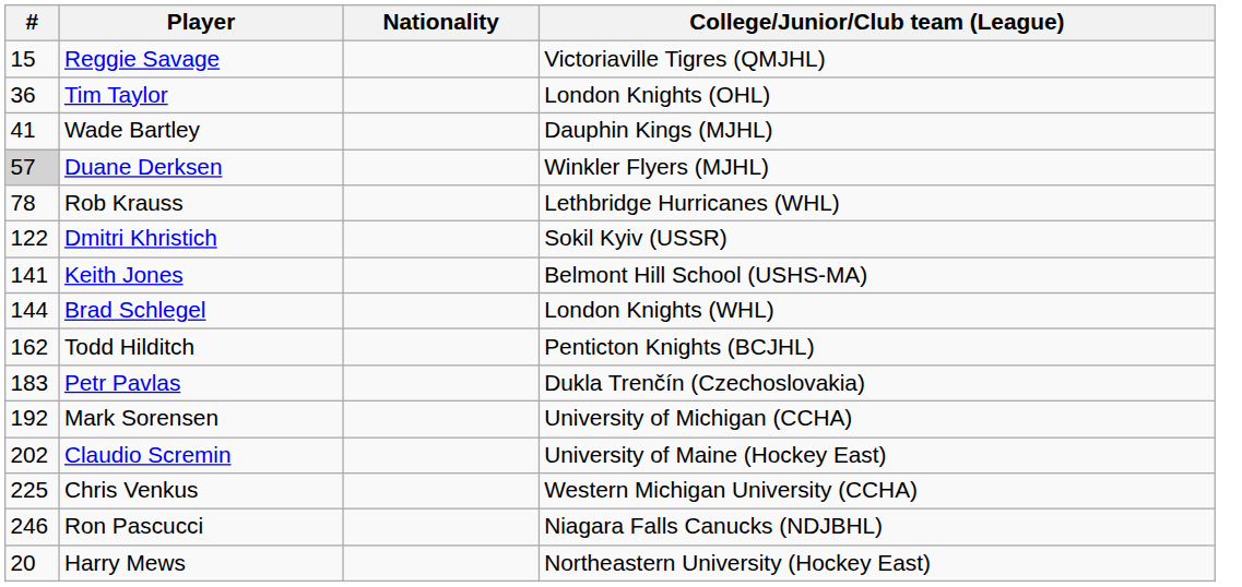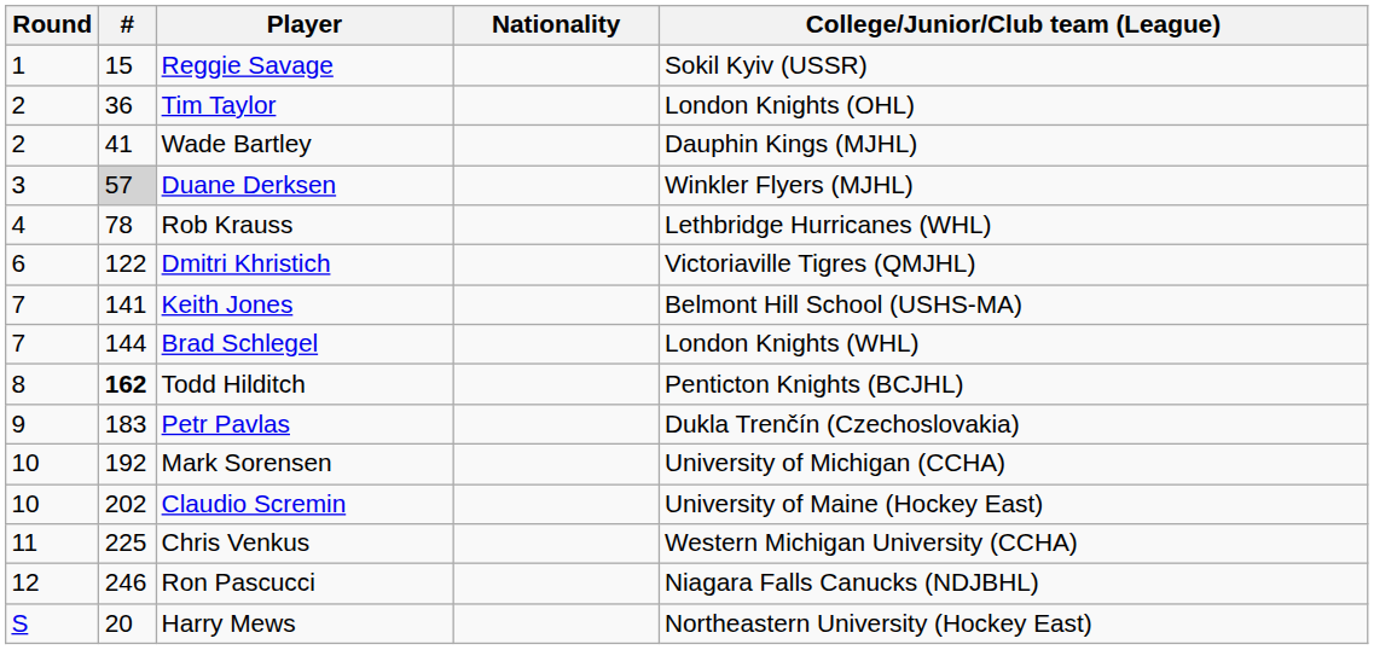+ column: Round | 1 | 2 | 2 | 3 | 4 | 6 | 7 | 7 | 8 | 9 | 10 | 10 | 11 | 12 | S
Reggie Savage | College/Junior/Club team (League): Victoriaville Tigres (QMJHL) -> Sokil Kyiv (USSR)
Dmitri Khristich | College/Junior/Club team (League): Sokil Kyiv (USSR) -> Victoriaville Tigres (QMJHL)
Todd Hilditch | #: normal -> bold
